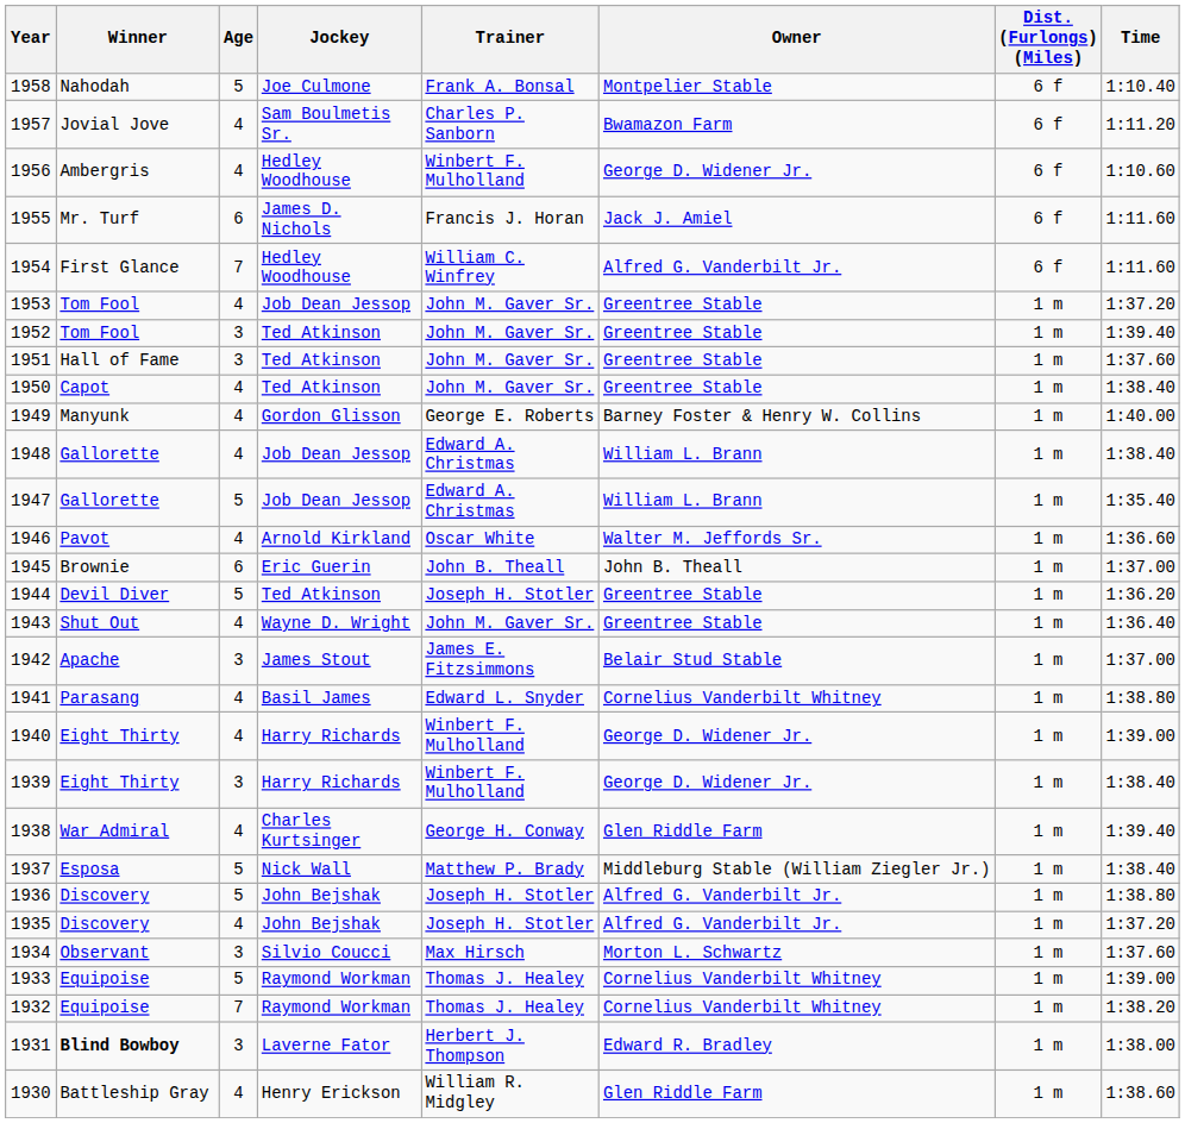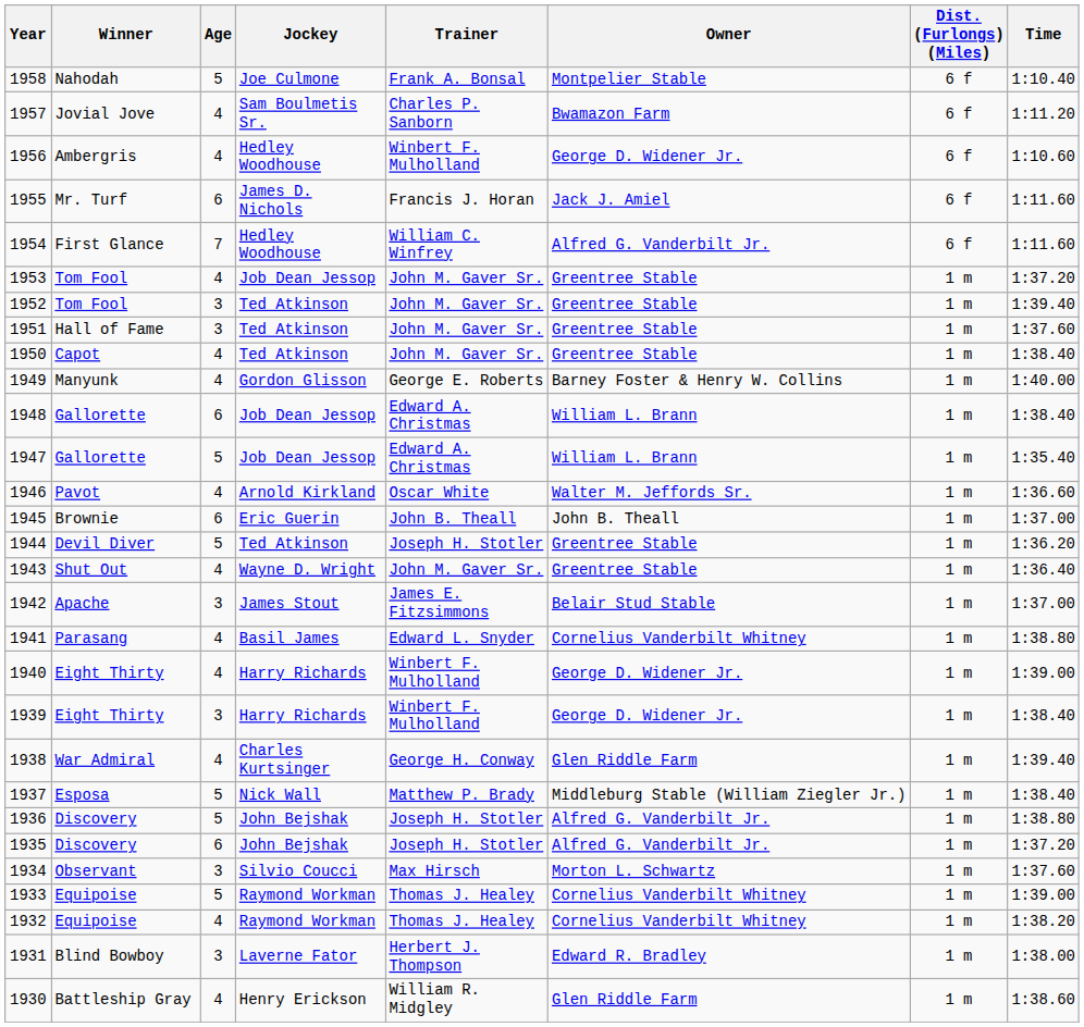1948 | Age: 4 -> 6
1935 | Age: 4 -> 6
1932 | Age: 7 -> 4
1931 | Winner: bold -> normal
